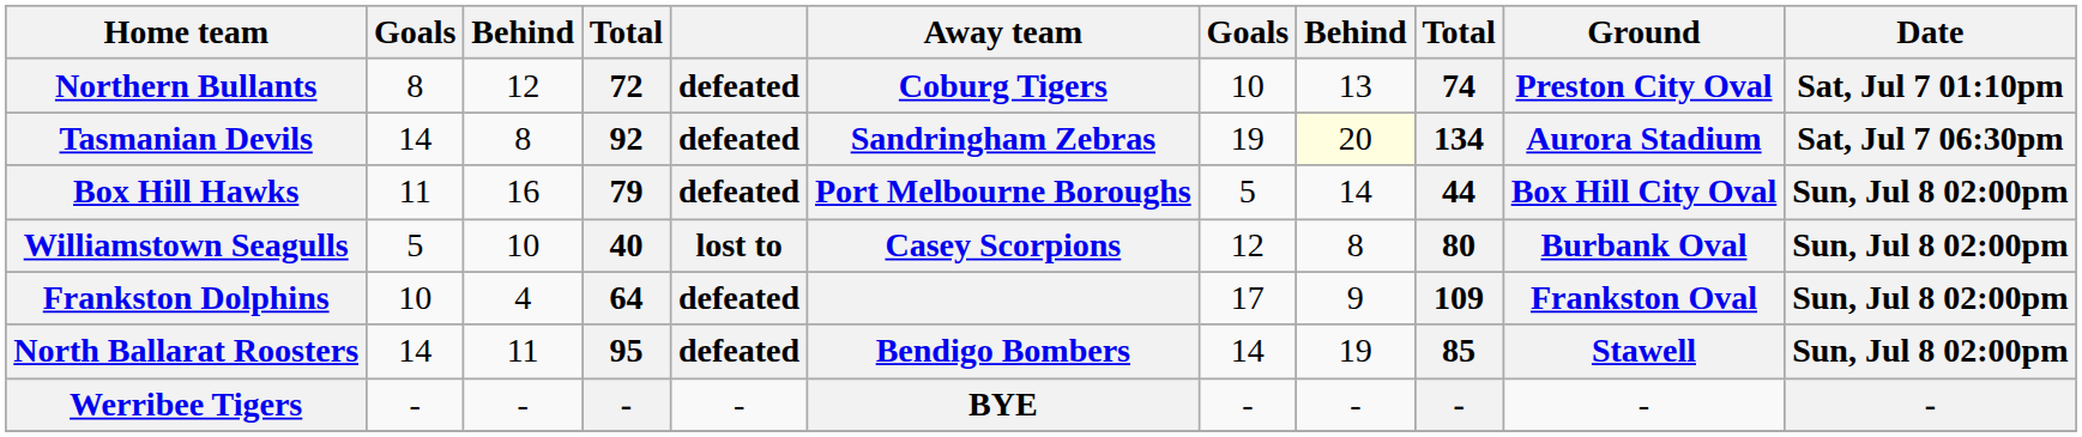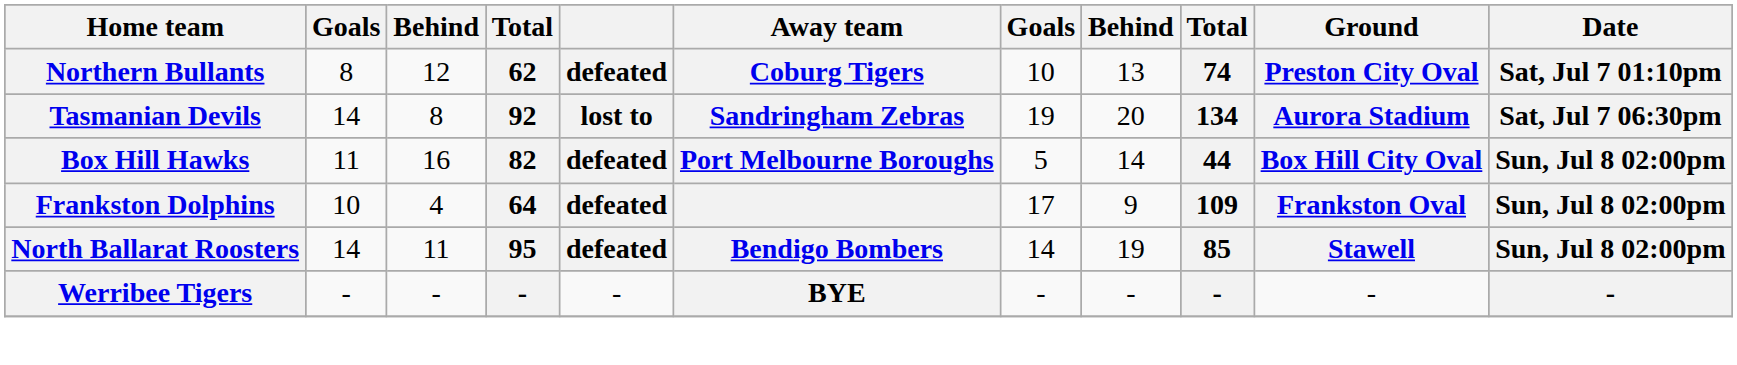Northern Bullants | column 4: 72 -> 62
Tasmanian Devils | column 5: defeated -> lost to
Tasmanian Devils | column 8: lightyellow background -> no background
Box Hill Hawks | column 4: 79 -> 82
- row: Williamstown Seagulls | 5 | 10 | 40 | lost to | Casey Scorpions | 12 | 8 | 80 | Burbank Oval | Sun, Jul 8 02:00pm
